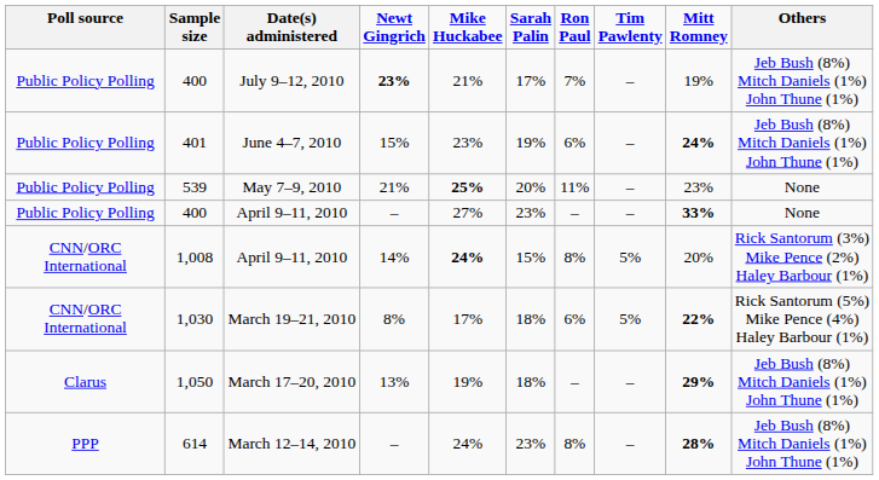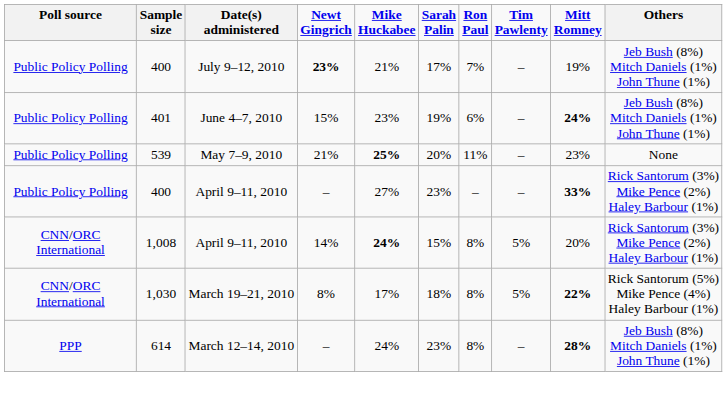400 / April 9–11, 2010 | Others: None -> Rick Santorum (3%) Mike Pence (2%) Haley Barbour (1%)
1,030 | Ron Paul: 6% -> 8%
- row: Clarus | 1,050 | March 17–20, 2010 | 13% | 19% | 18% | – | – | 29% | Jeb Bush (8%) Mitch Daniels (1%) John Thune (1%)
